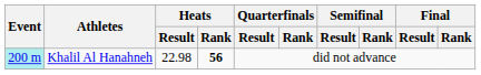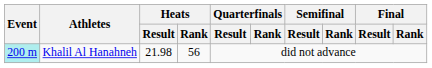Khalil Al Hanahneh | Heats / Result: 22.98 -> 21.98
Khalil Al Hanahneh | Heats / Rank: bold -> normal
